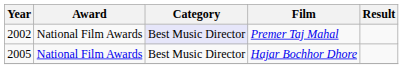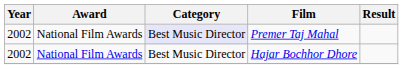Hajar Bochhor Dhore | Year: 2005 -> 2002
